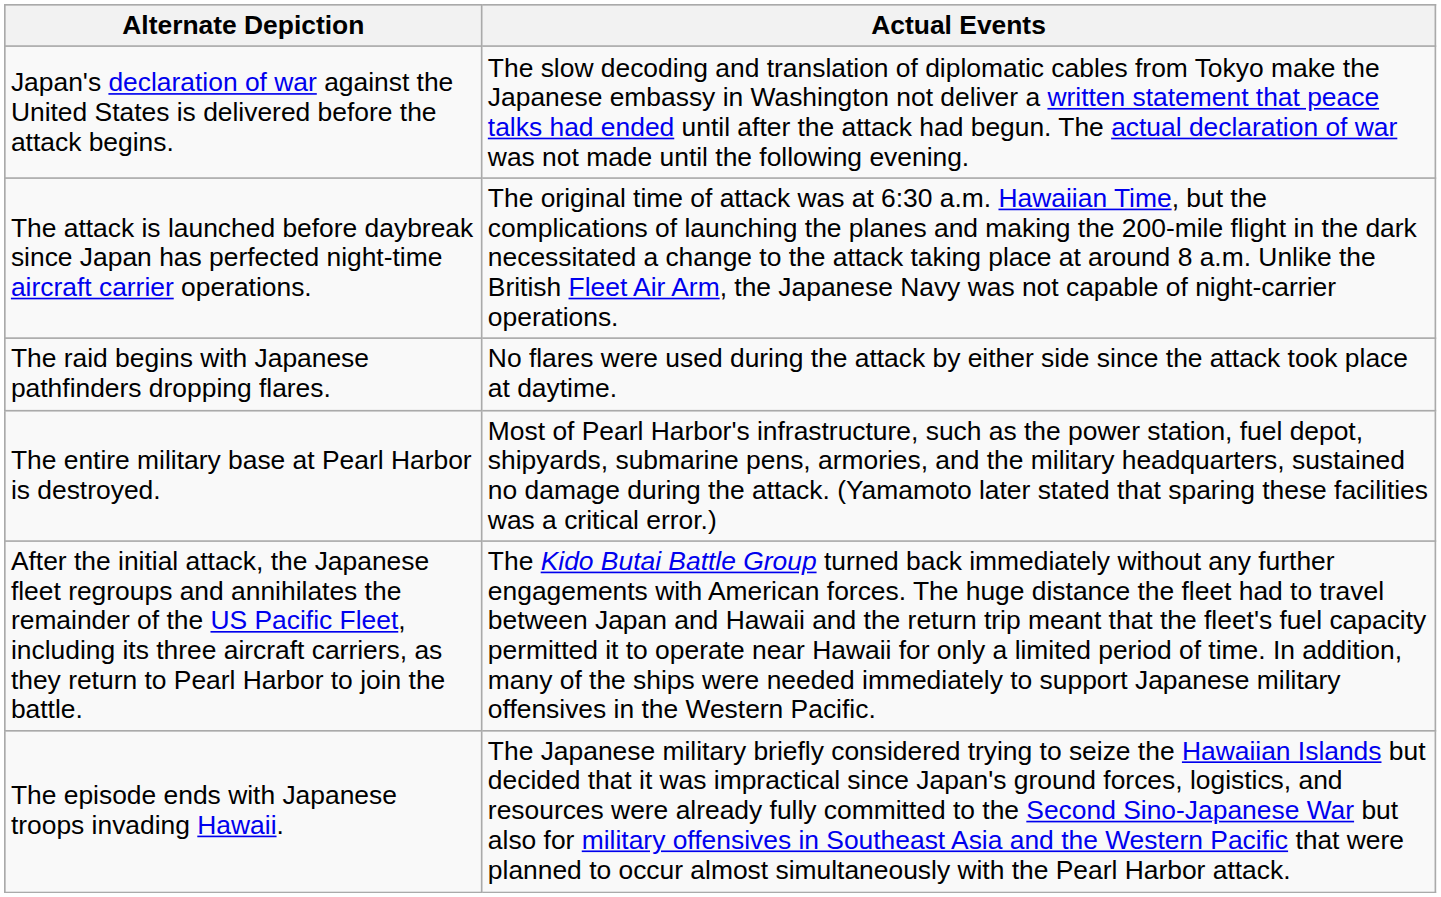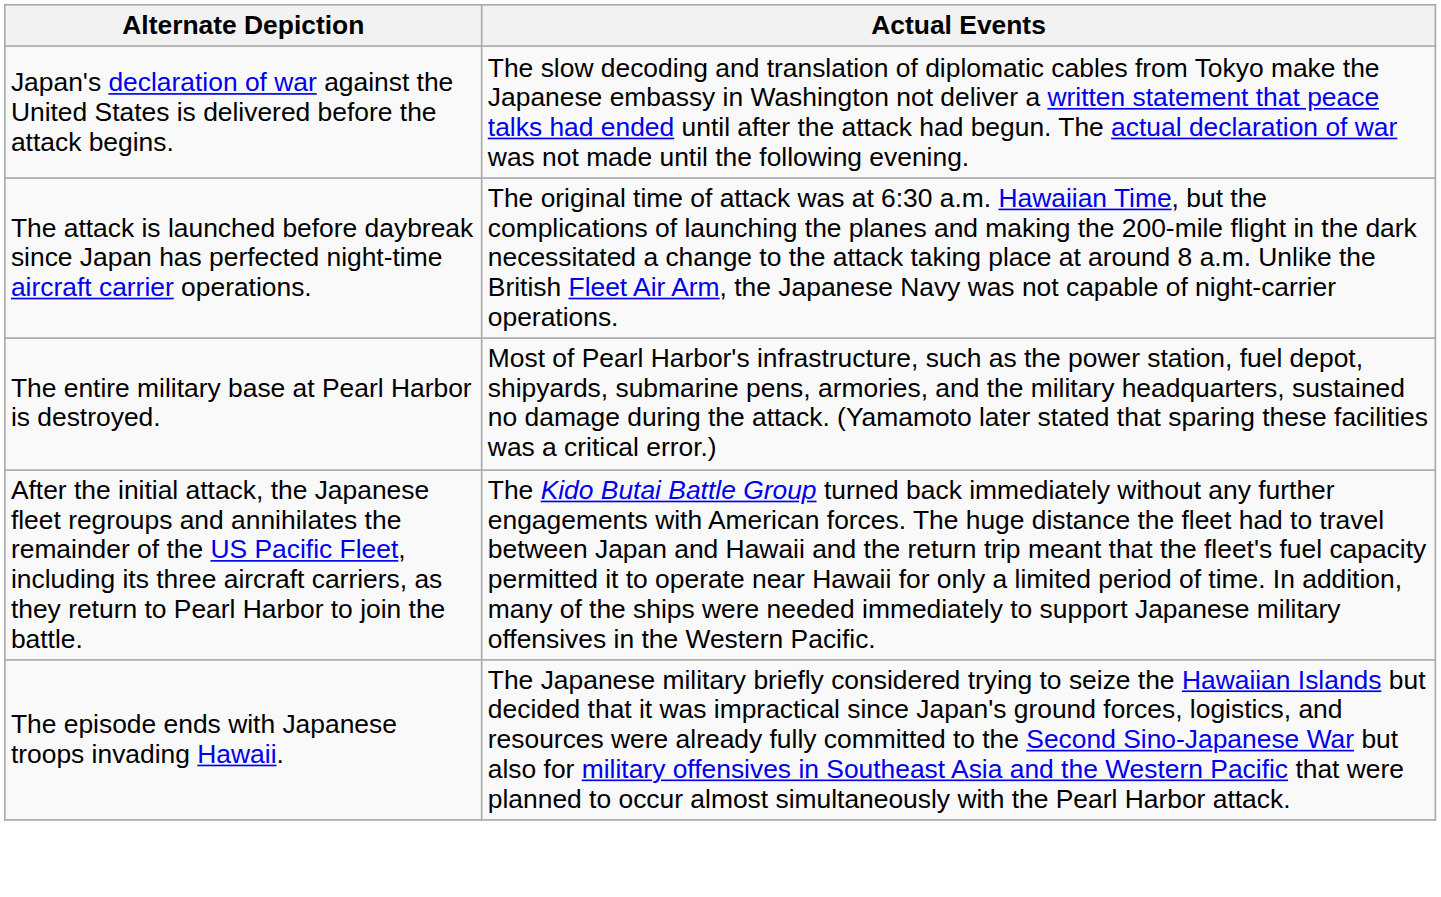- row: The raid begins with Japanese pathfinders dropping flares. | No flares were used during the attack by either side since the attack took place at daytime.
